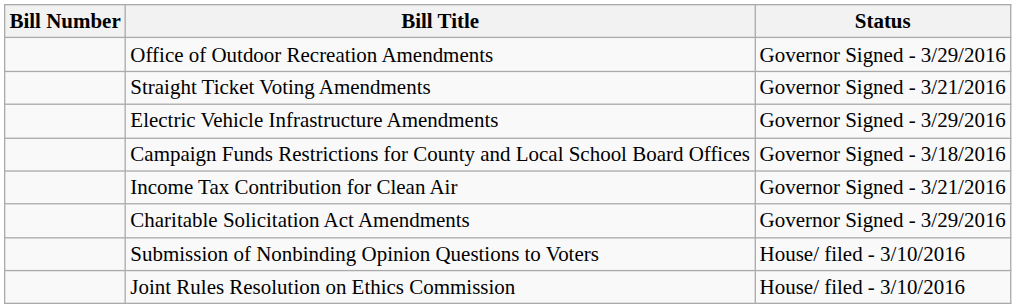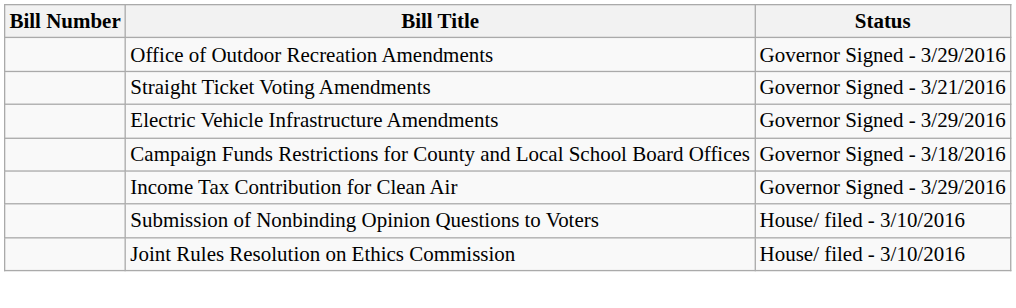Income Tax Contribution for Clean Air | Status: Governor Signed - 3/21/2016 -> Governor Signed - 3/29/2016
- row: Charitable Solicitation Act Amendments | Governor Signed - 3/29/2016
